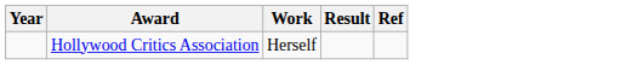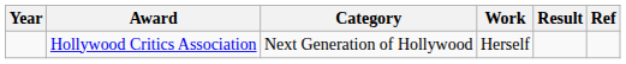+ column: Category | Next Generation of Hollywood
